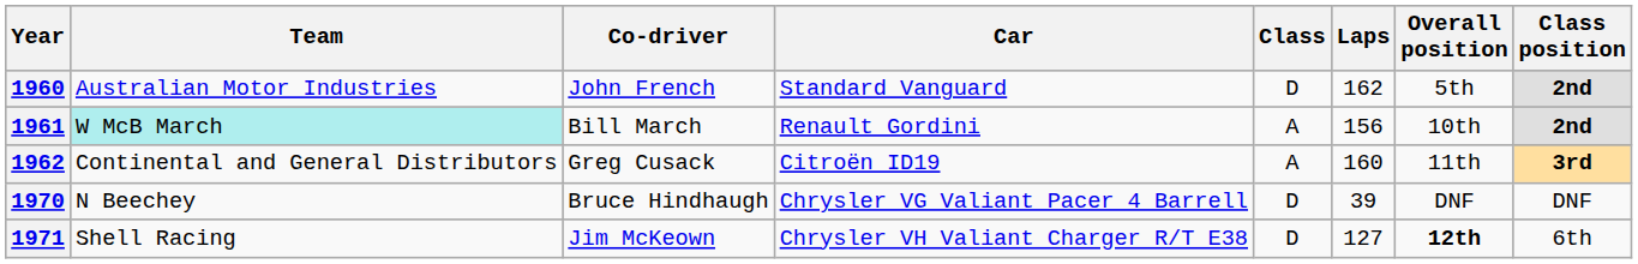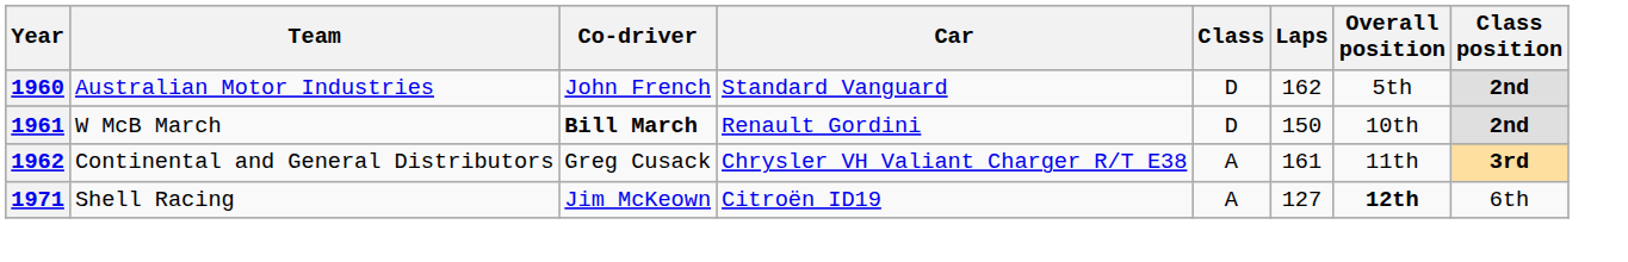1961 | Team: paleturquoise background -> no background
1961 | Co-driver: normal -> bold
1961 | Class: A -> D
1961 | Laps: 156 -> 150
1962 | Car: Citroën ID19 -> Chrysler VH Valiant Charger R/T E38
1962 | Laps: 160 -> 161
- row: 1970 | N Beechey | Bruce Hindhaugh | Chrysler VG Valiant Pacer 4 Barrell | D | 39 | DNF | DNF
1971 | Car: Chrysler VH Valiant Charger R/T E38 -> Citroën ID19
1971 | Class: D -> A
